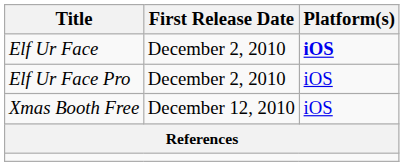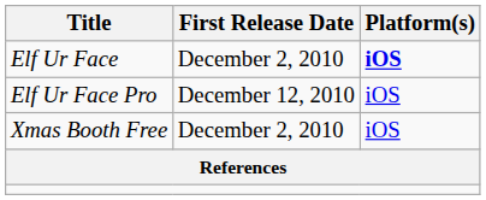Elf Ur Face Pro | First Release Date: December 2, 2010 -> December 12, 2010
Xmas Booth Free | First Release Date: December 12, 2010 -> December 2, 2010
